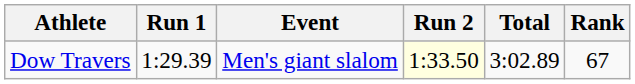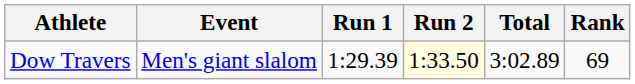columns swapped: Event <-> Run 1
Dow Travers | Rank: 67 -> 69
